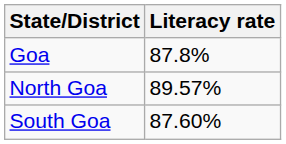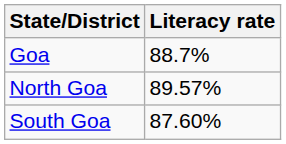Goa | Literacy rate: 87.8% -> 88.7%
